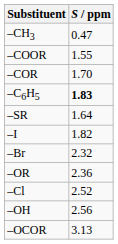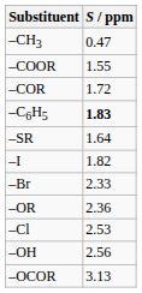–COR | S / ppm: 1.70 -> 1.72
–Br | S / ppm: 2.32 -> 2.33
–Cl | S / ppm: 2.52 -> 2.53
